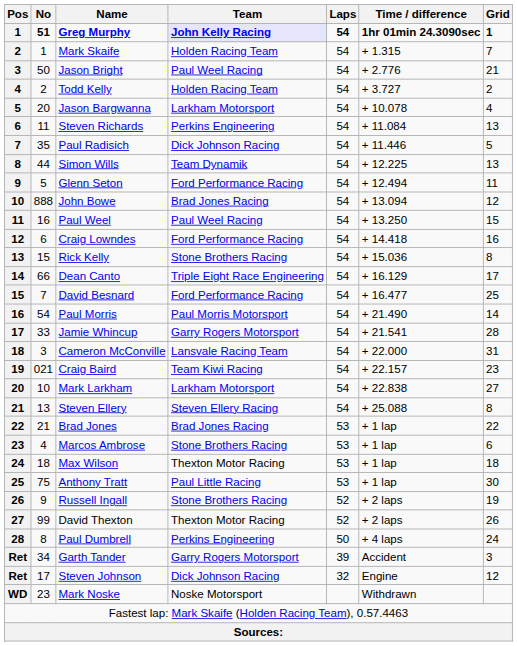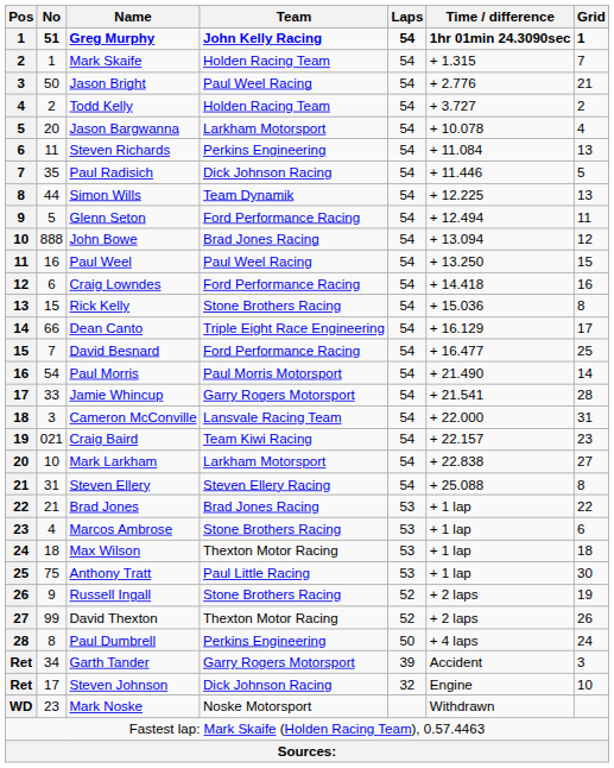Greg Murphy | Team: lavender background -> no background
Steven Ellery | No: 13 -> 31
Steven Johnson | Grid: 12 -> 10
